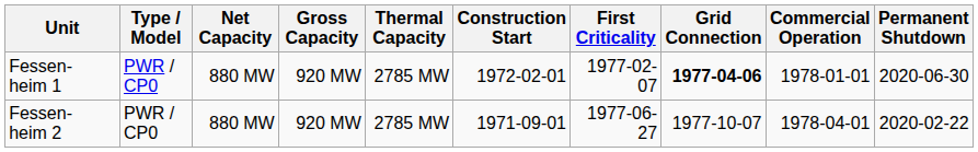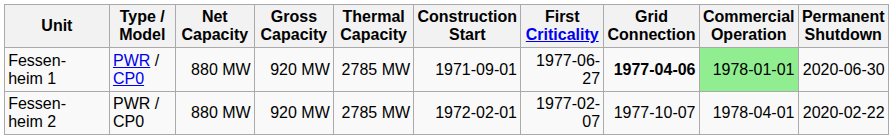Fessen- heim 1 | Construction Start: 1972-02-01 -> 1971-09-01
Fessen- heim 1 | First Criticality: 1977-02-07 -> 1977-06-27
Fessen- heim 1 | Commercial Operation: no background -> lightgreen background
Fessen- heim 2 | Construction Start: 1971-09-01 -> 1972-02-01
Fessen- heim 2 | First Criticality: 1977-06-27 -> 1977-02-07
